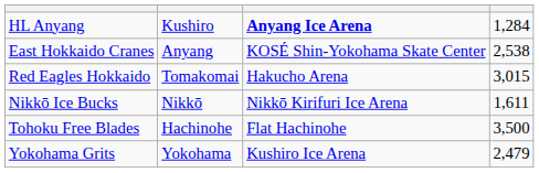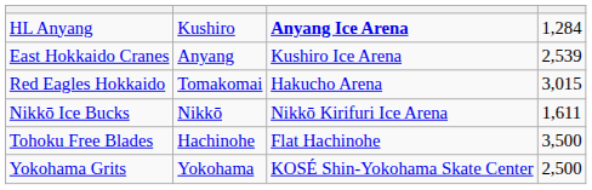East Hokkaido Cranes | column 3: KOSÉ Shin-Yokohama Skate Center -> Kushiro Ice Arena
East Hokkaido Cranes | column 4: 2,538 -> 2,539
Yokohama Grits | column 3: Kushiro Ice Arena -> KOSÉ Shin-Yokohama Skate Center
Yokohama Grits | column 4: 2,479 -> 2,500
